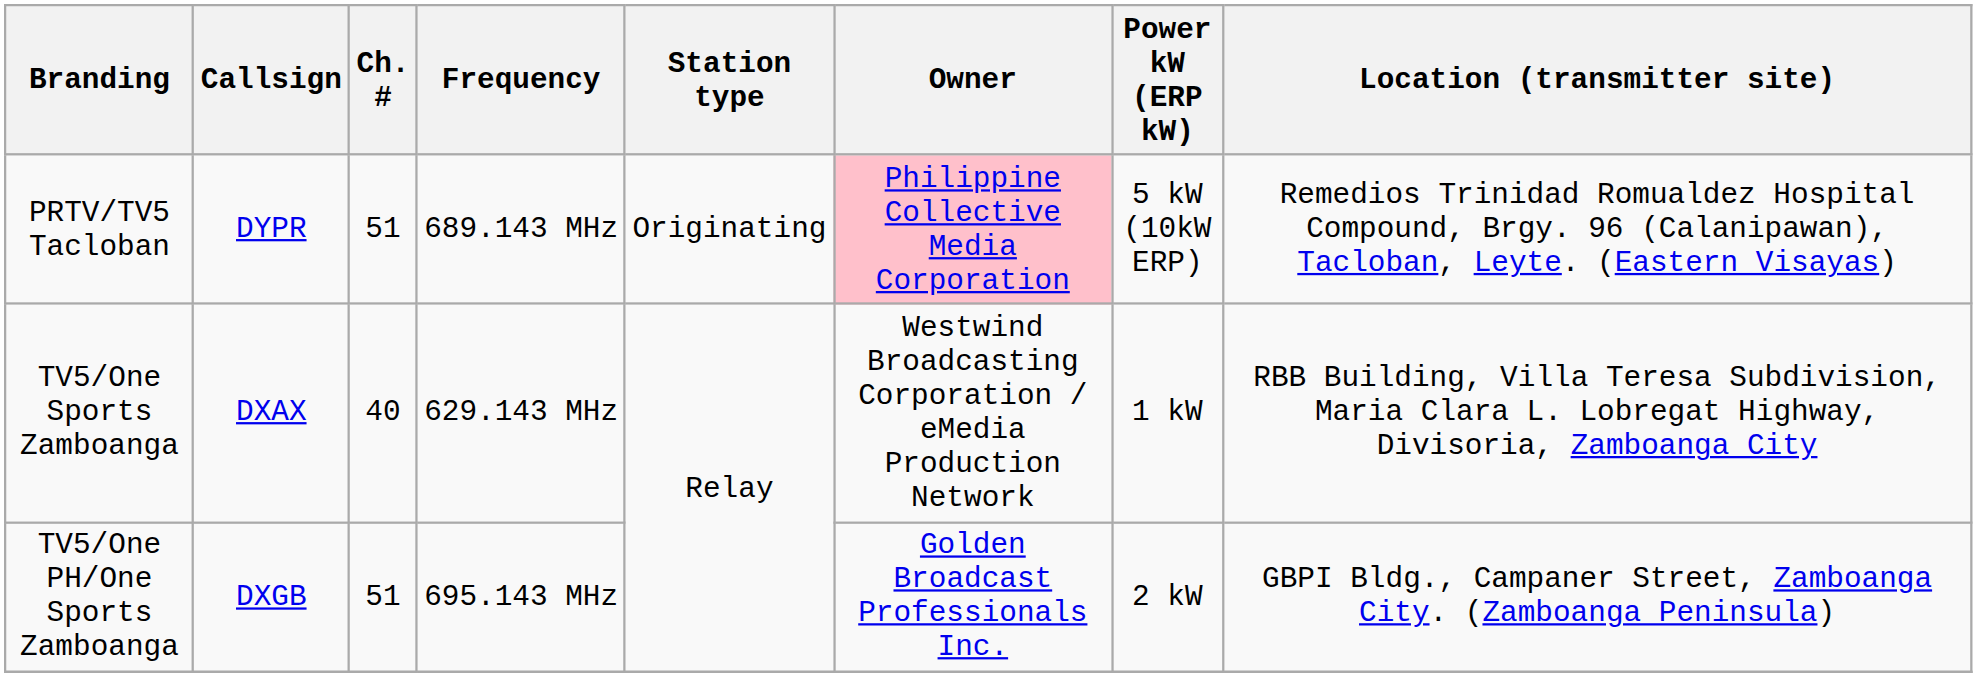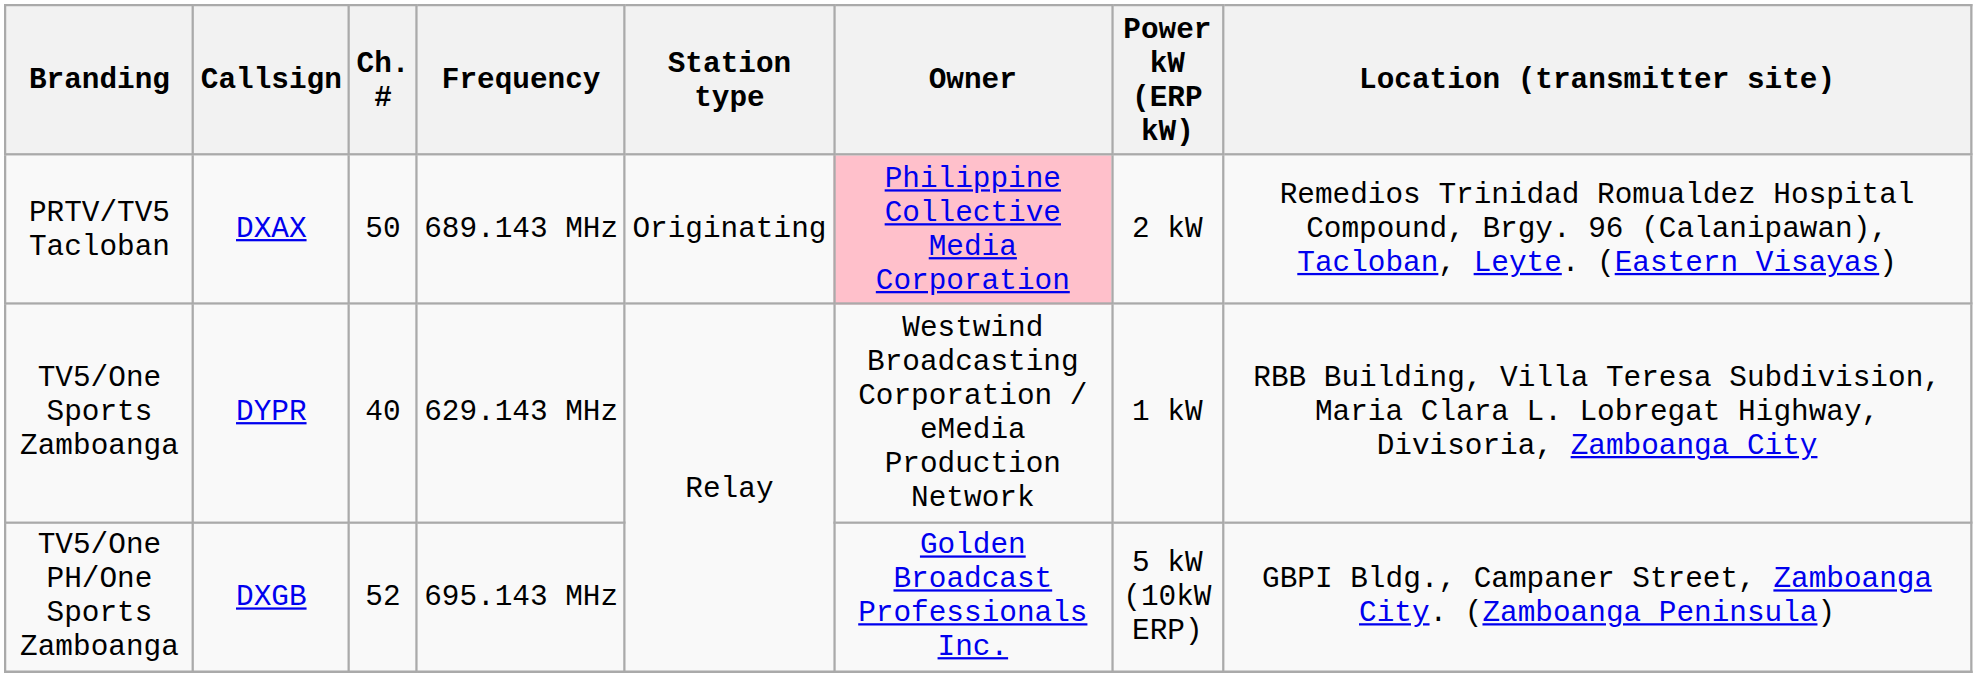PRTV/TV5 Tacloban | Callsign: DYPR -> DXAX
PRTV/TV5 Tacloban | Ch. #: 51 -> 50
PRTV/TV5 Tacloban | Power kW (ERP kW): 5 kW (10kW ERP) -> 2 kW
TV5/One Sports Zamboanga | Callsign: DXAX -> DYPR
TV5/One PH/One Sports Zamboanga | Ch. #: 51 -> 52
TV5/One PH/One Sports Zamboanga | Power kW (ERP kW): 2 kW -> 5 kW (10kW ERP)
